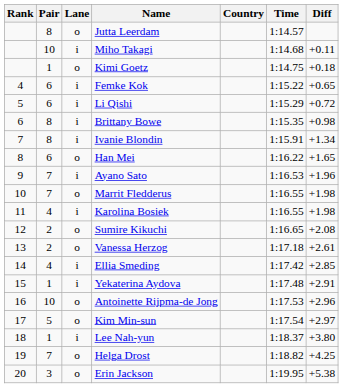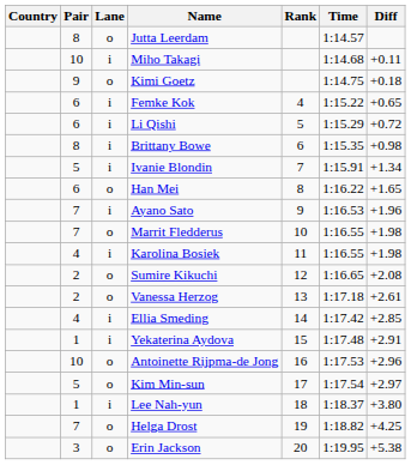columns swapped: Rank <-> Country
Kimi Goetz | Pair: 1 -> 9
Ivanie Blondin | Pair: 8 -> 5
